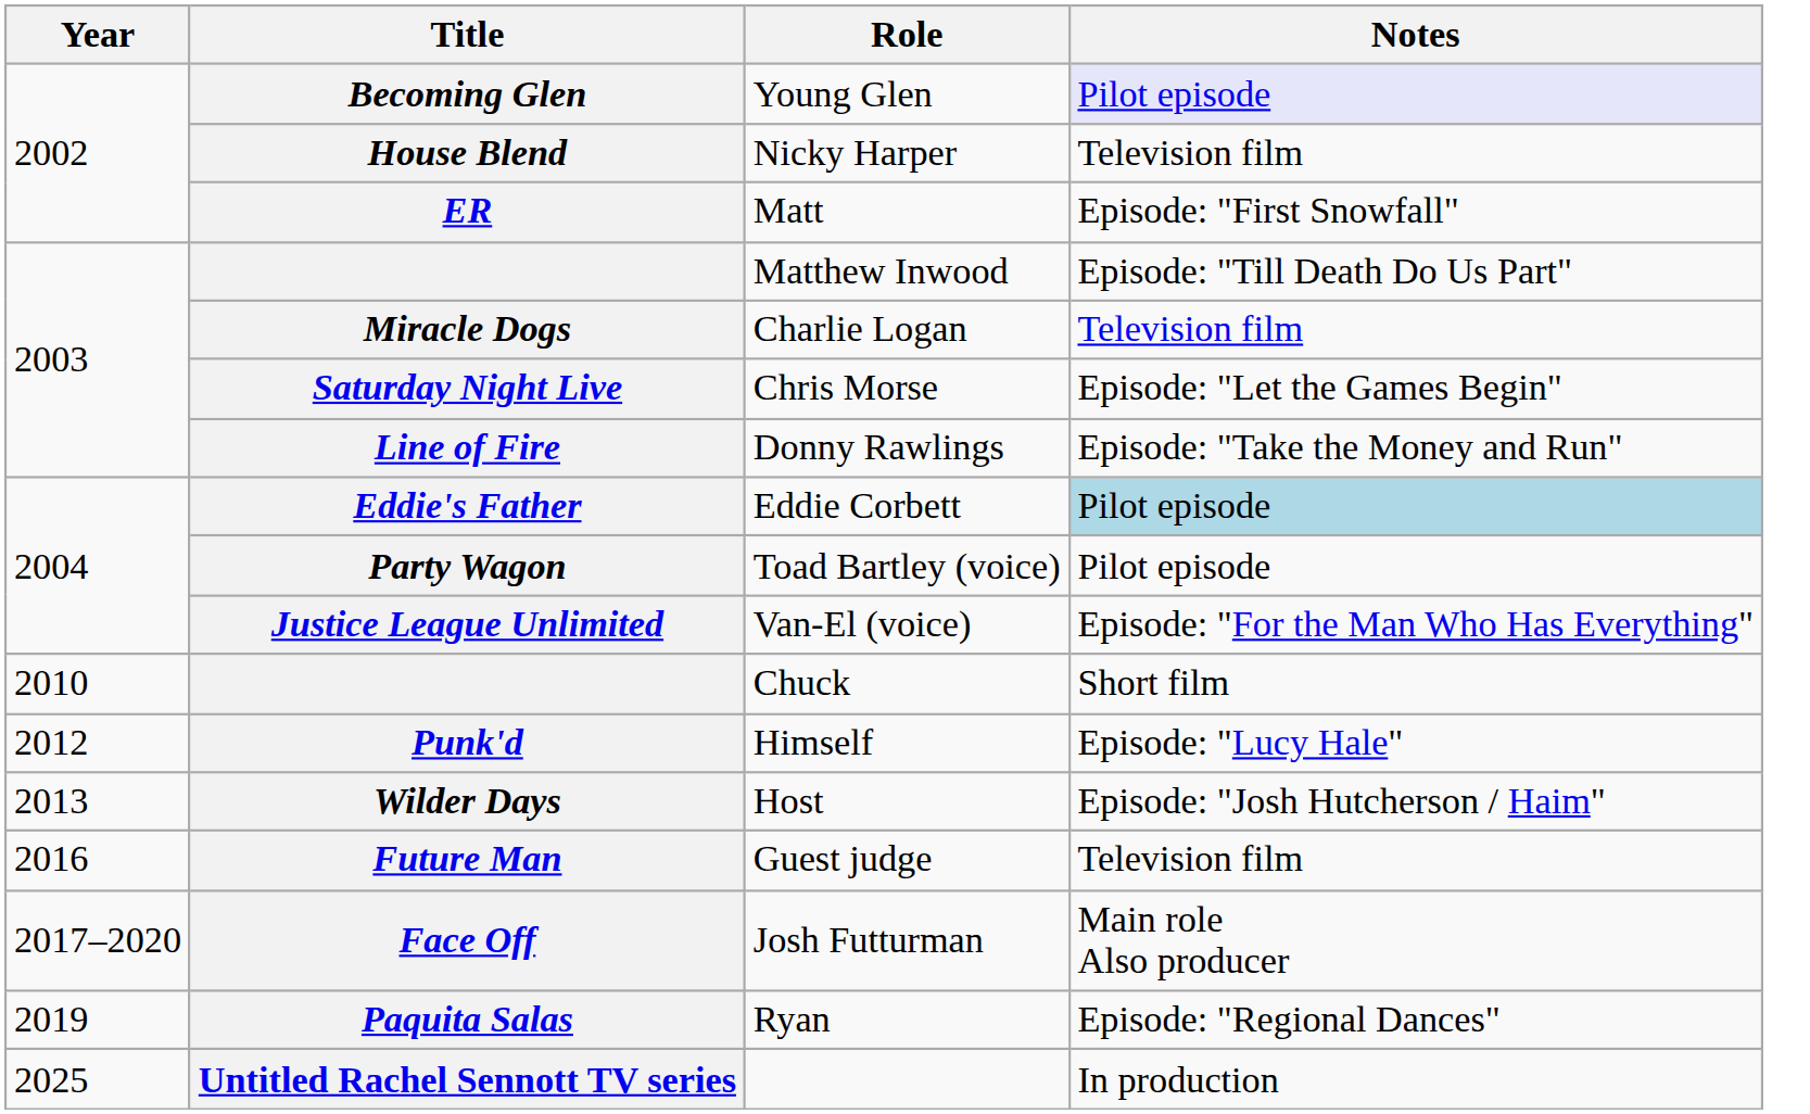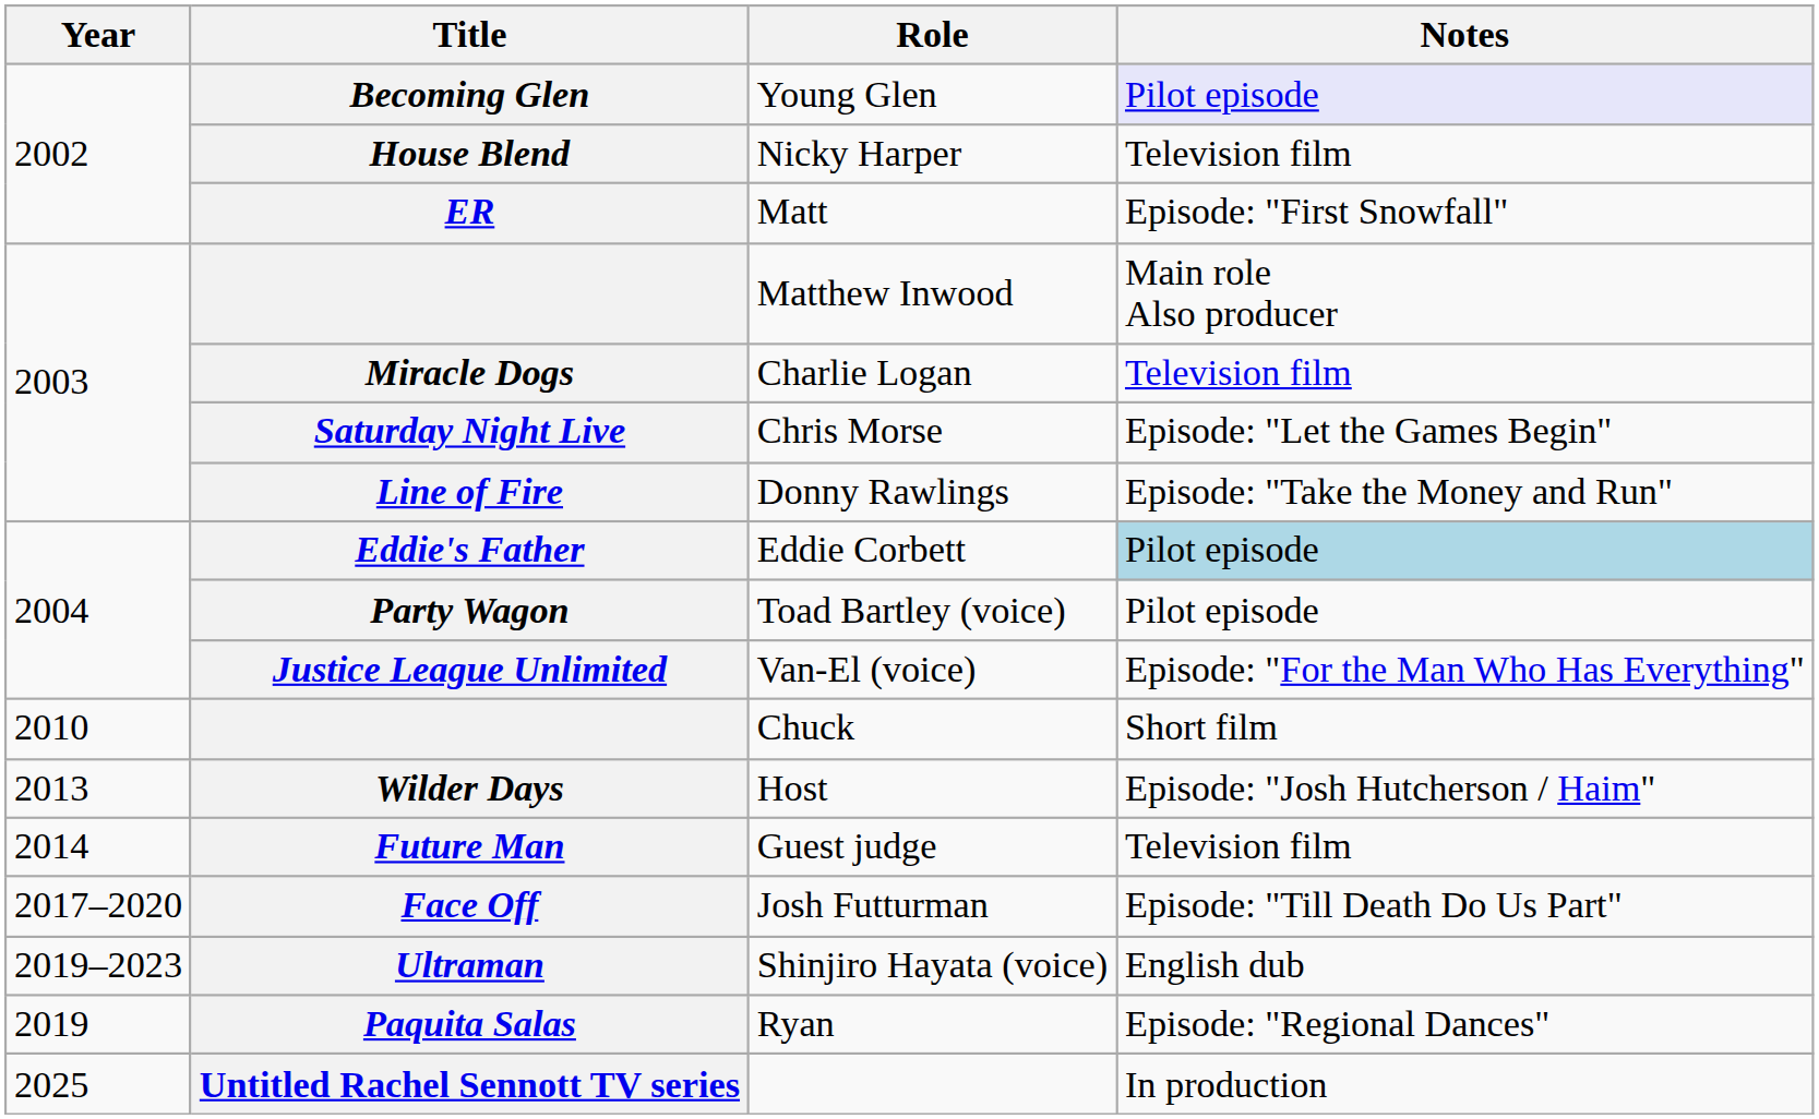Matthew Inwood | Notes: Episode: "Till Death Do Us Part" -> Main role Also producer
- row: 2012 | Punk'd | Himself | Episode: "Lucy Hale"
Guest judge | Year: 2016 -> 2014
Josh Futturman | Notes: Main role Also producer -> Episode: "Till Death Do Us Part"
+ row: 2019–2023 | Ultraman | Shinjiro Hayata (voice) | English dub
